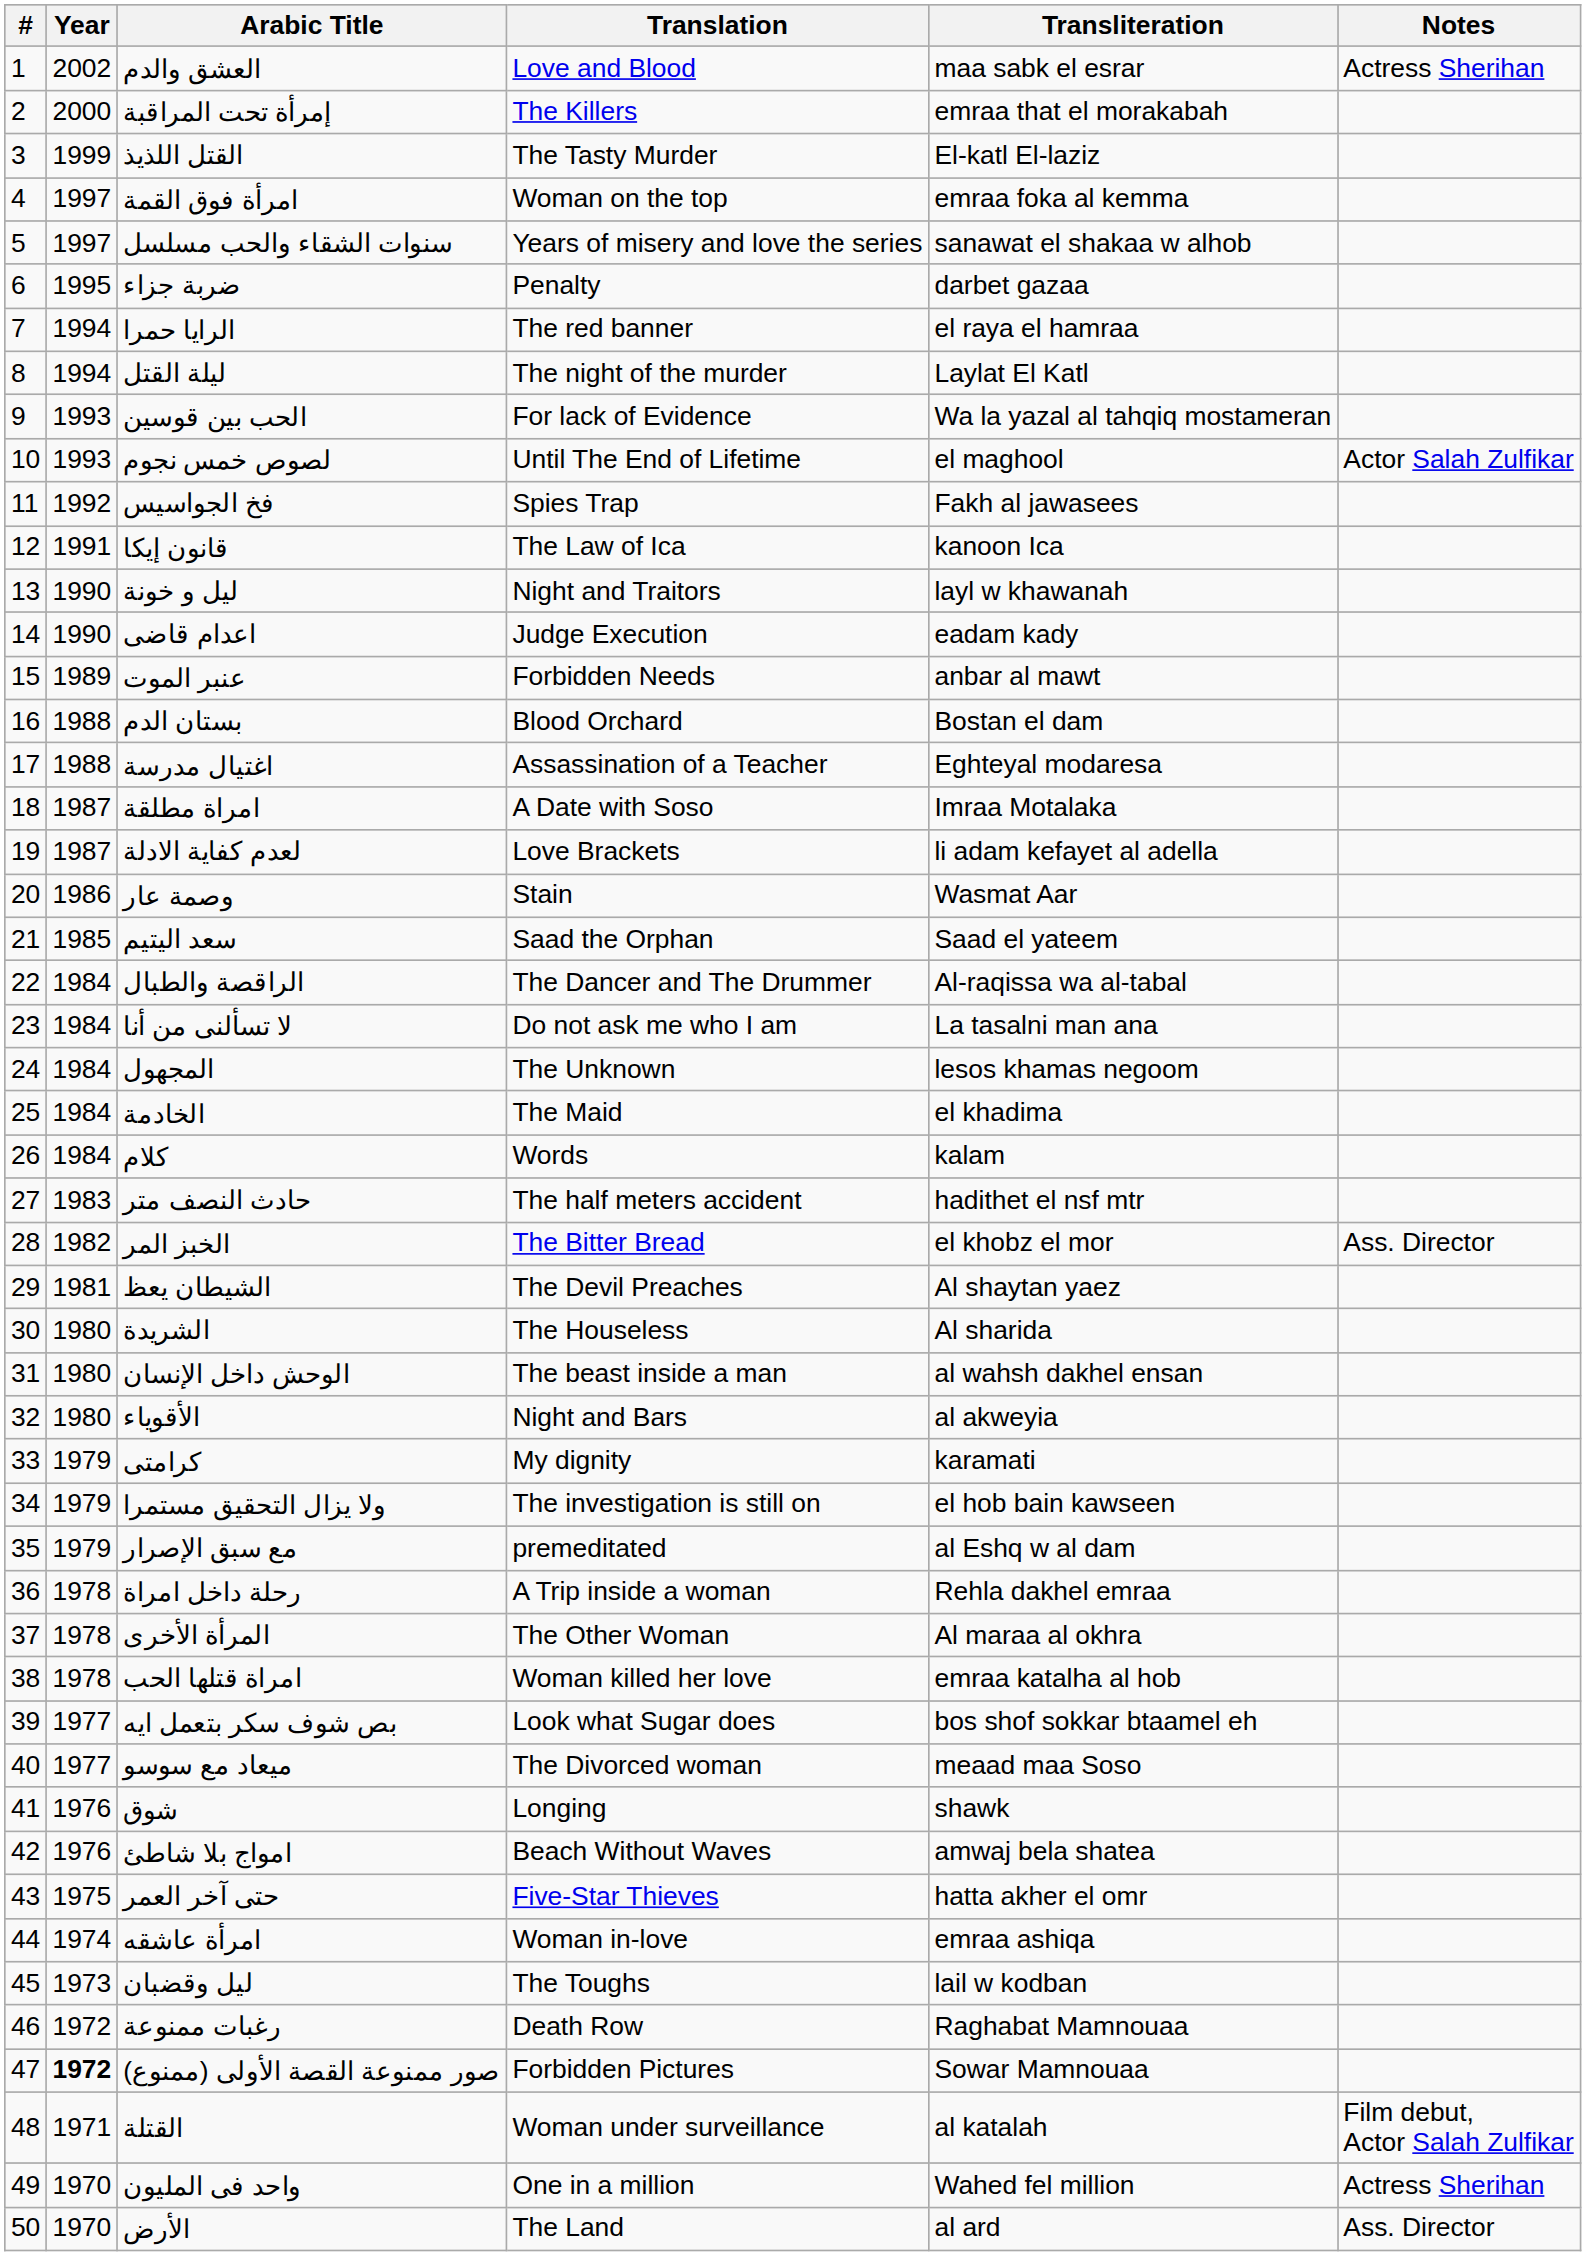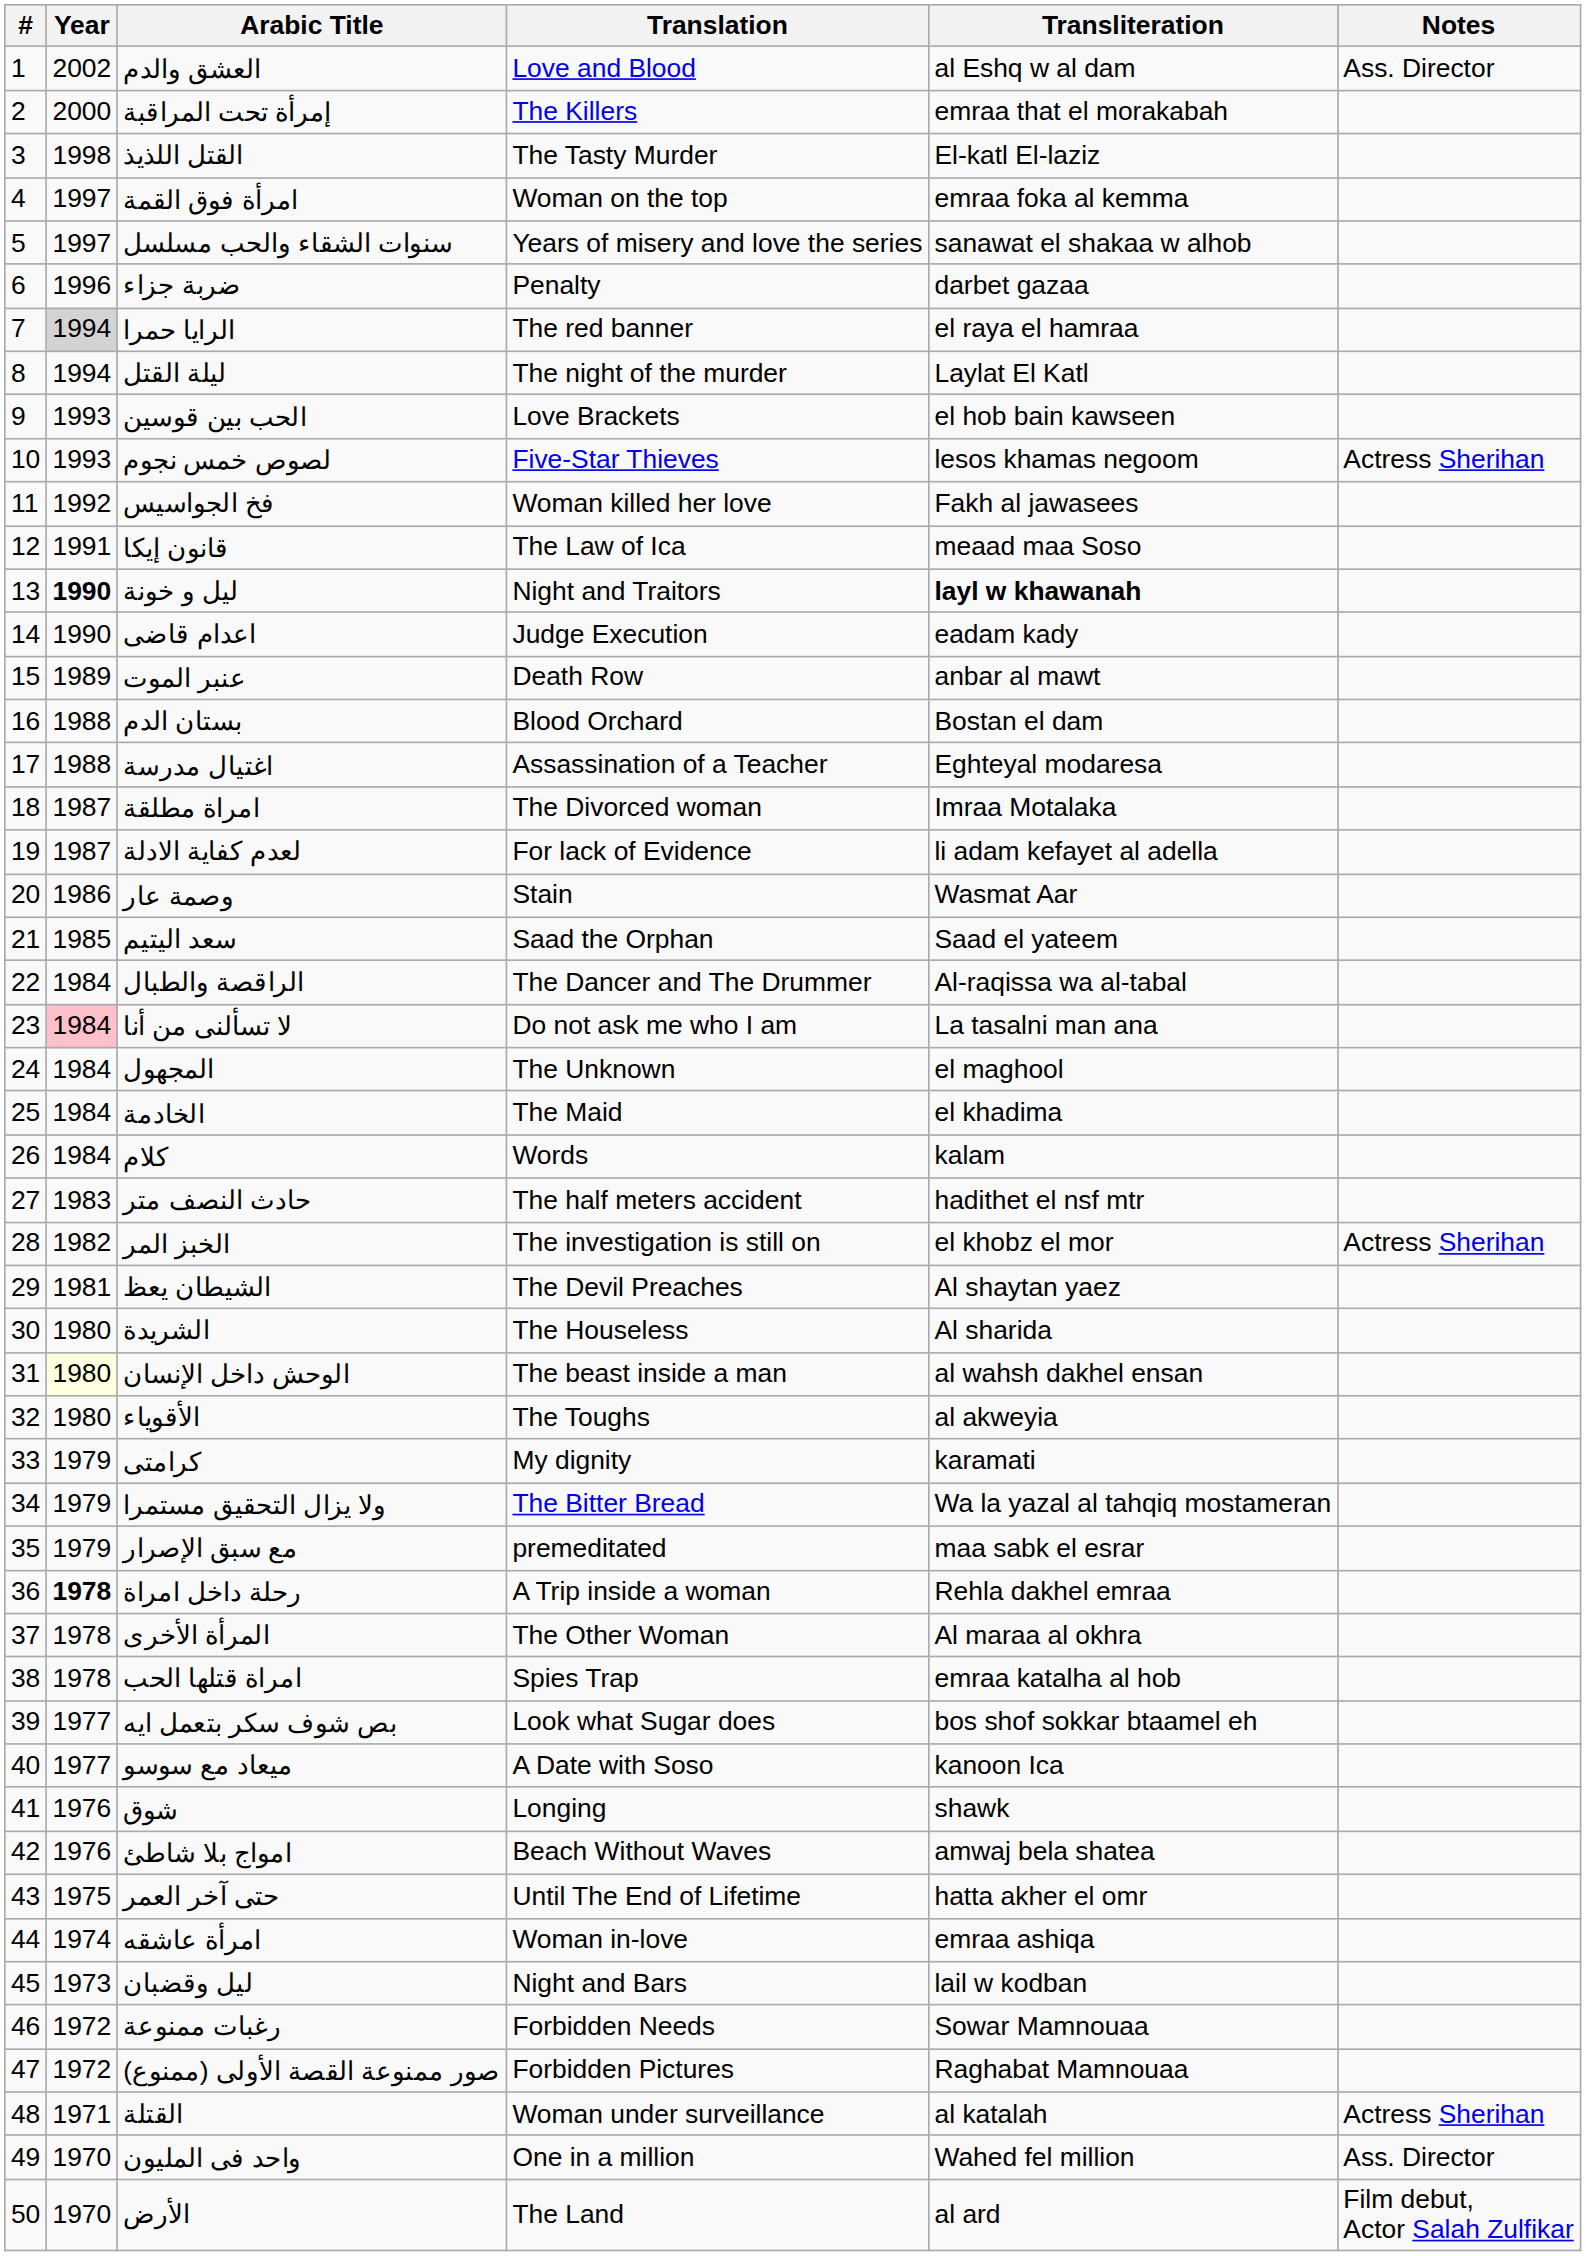العشق والدم | Transliteration: maa sabk el esrar -> al Eshq w al dam
العشق والدم | Notes: Actress Sherihan -> Ass. Director
القتل اللذيذ | Year: 1999 -> 1998
ضربة جزاء | Year: 1995 -> 1996
الرايا حمرا | Year: no background -> lightgrey background
الحب بين قوسين | Translation: For lack of Evidence -> Love Brackets
الحب بين قوسين | Transliteration: Wa la yazal al tahqiq mostameran -> el hob bain kawseen
لصوص خمس نجوم | Translation: Until The End of Lifetime -> Five-Star Thieves
لصوص خمس نجوم | Transliteration: el maghool -> lesos khamas negoom
لصوص خمس نجوم | Notes: Actor Salah Zulfikar -> Actress Sherihan
فخ الجواسيس | Translation: Spies Trap -> Woman killed her love
قانون إيكا | Transliteration: kanoon Ica -> meaad maa Soso
ليل و خونة | Year: normal -> bold
ليل و خونة | Transliteration: normal -> bold
عنبر الموت | Translation: Forbidden Needs -> Death Row
امراة مطلقة | Translation: A Date with Soso -> The Divorced woman
لعدم كفاية الادلة | Translation: Love Brackets -> For lack of Evidence
لا تسألنى من أنا | Year: no background -> pink background
المجهول | Transliteration: lesos khamas negoom -> el maghool
الخبز المر | Translation: The Bitter Bread -> The investigation is still on
الخبز المر | Notes: Ass. Director -> Actress Sherihan
الوحش داخل الإنسان | Year: no background -> lightyellow background
الأقوياء | Translation: Night and Bars -> The Toughs
ولا يزال التحقيق مستمرا | Translation: The investigation is still on -> The Bitter Bread
ولا يزال التحقيق مستمرا | Transliteration: el hob bain kawseen -> Wa la yazal al tahqiq mostameran
مع سبق الإصرار | Transliteration: al Eshq w al dam -> maa sabk el esrar
رحلة داخل امراة | Year: normal -> bold
امراة قتلها الحب | Translation: Woman killed her love -> Spies Trap
ميعاد مع سوسو | Translation: The Divorced woman -> A Date with Soso
ميعاد مع سوسو | Transliteration: meaad maa Soso -> kanoon Ica
حتى آخر العمر | Translation: Five-Star Thieves -> Until The End of Lifetime
ليل وقضبان | Translation: The Toughs -> Night and Bars
رغبات ممنوعة | Translation: Death Row -> Forbidden Needs
رغبات ممنوعة | Transliteration: Raghabat Mamnouaa -> Sowar Mamnouaa
صور ممنوعة القصة الأولى (ممنوع) | Year: bold -> normal
صور ممنوعة القصة الأولى (ممنوع) | Transliteration: Sowar Mamnouaa -> Raghabat Mamnouaa
القتلة | Notes: Film debut, Actor Salah Zulfikar -> Actress Sherihan
واحد فى المليون | Notes: Actress Sherihan -> Ass. Director
الأرض | Notes: Ass. Director -> Film debut, Actor Salah Zulfikar
